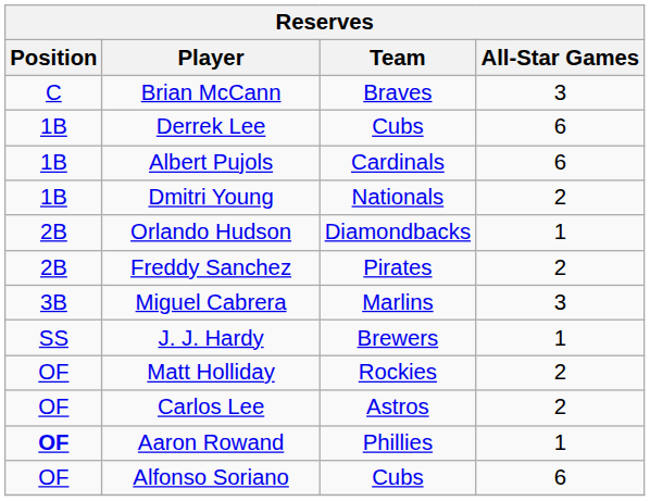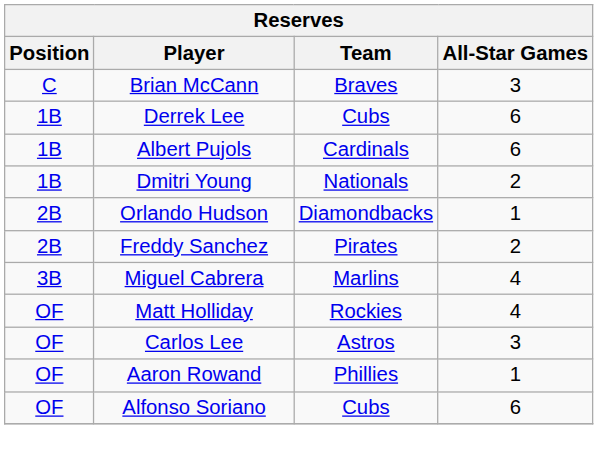Miguel Cabrera | All-Star Games: 3 -> 4
- row: SS | J. J. Hardy | Brewers | 1
Matt Holliday | All-Star Games: 2 -> 4
Carlos Lee | All-Star Games: 2 -> 3
Aaron Rowand | Position: bold -> normal
